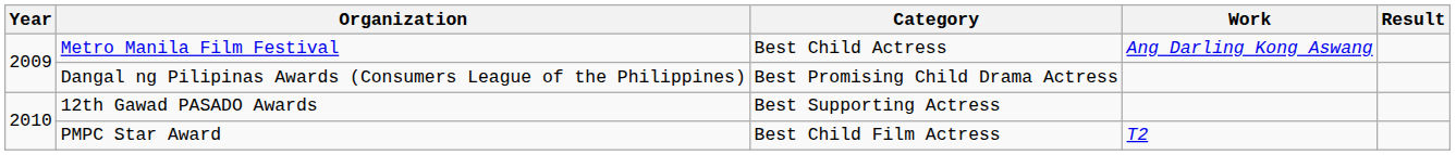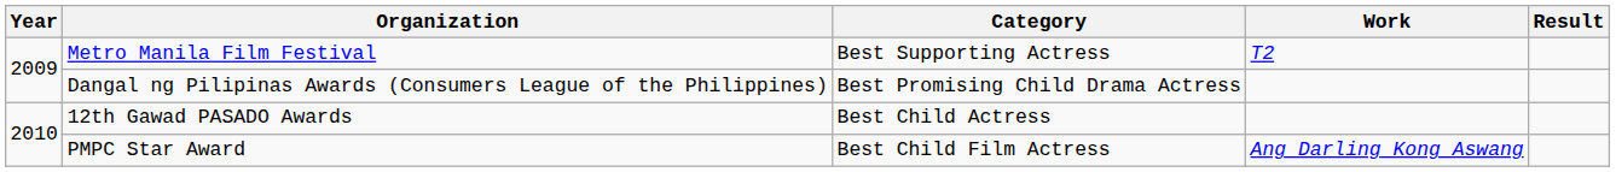Metro Manila Film Festival | Category: Best Child Actress -> Best Supporting Actress
Metro Manila Film Festival | Work: Ang Darling Kong Aswang -> T2
12th Gawad PASADO Awards | Category: Best Supporting Actress -> Best Child Actress
PMPC Star Award | Work: T2 -> Ang Darling Kong Aswang
